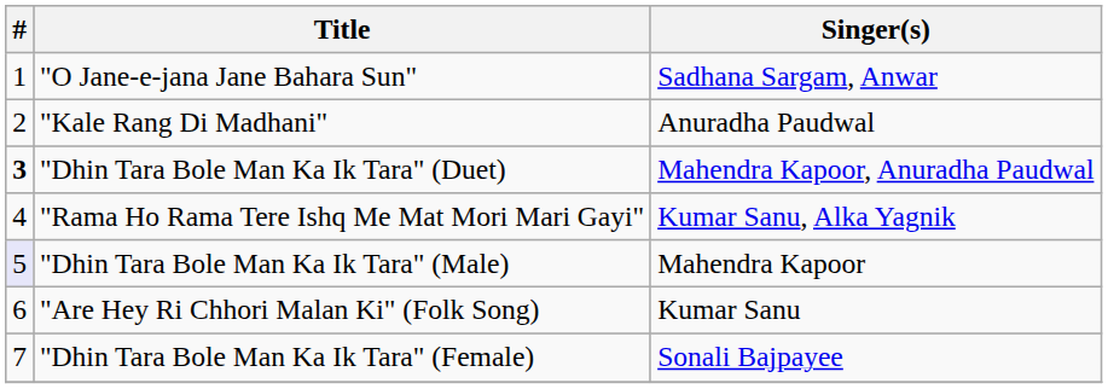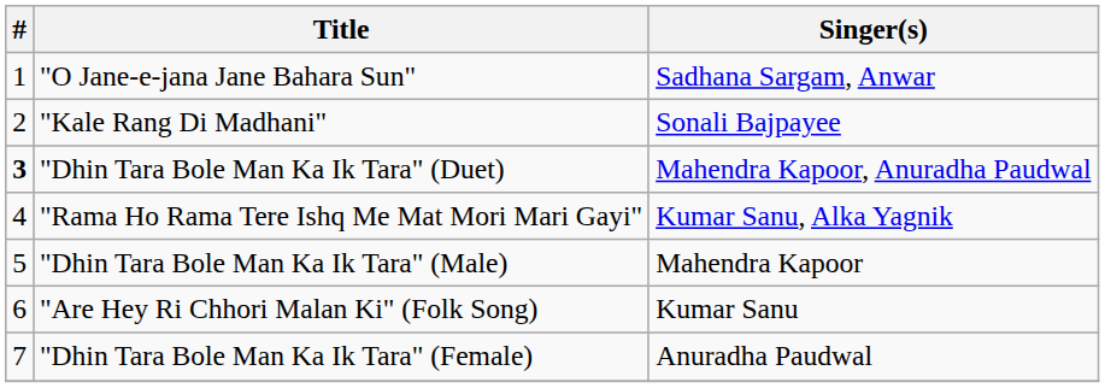"Kale Rang Di Madhani" | Singer(s): Anuradha Paudwal -> Sonali Bajpayee
"Dhin Tara Bole Man Ka Ik Tara" (Male) | #: lavender background -> no background
"Dhin Tara Bole Man Ka Ik Tara" (Female) | Singer(s): Sonali Bajpayee -> Anuradha Paudwal
